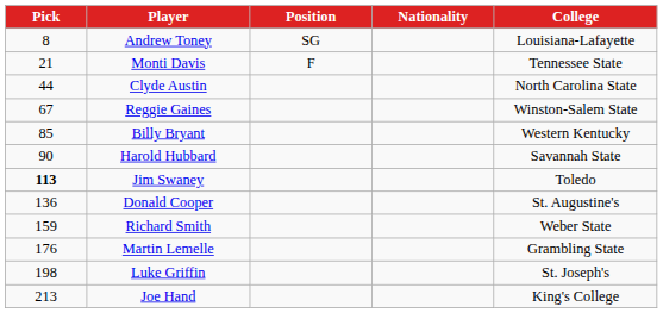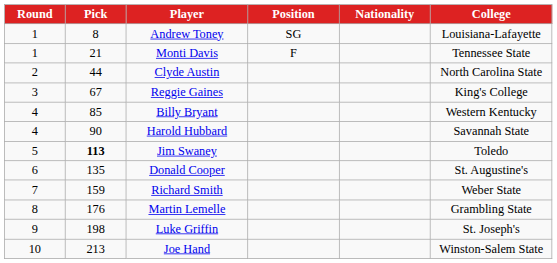+ column: Round | 1 | 1 | 2 | 3 | 4 | 4 | 5 | 6 | 7 | 8 | 9 | 10
Reggie Gaines | College: Winston-Salem State -> King's College
Donald Cooper | Pick: 136 -> 135
Joe Hand | College: King's College -> Winston-Salem State
